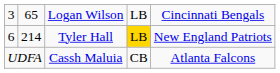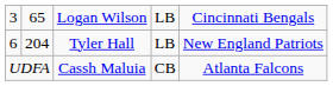6 | column 2: 214 -> 204
6 | column 4: gold background -> no background
